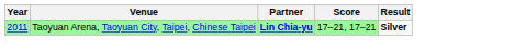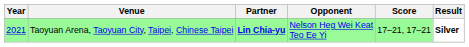+ column: Opponent | Nelson Heg Wei Keat Teo Ee Yi
Taoyuan Arena, Taoyuan City, Taipei, Chinese Taipei | Year: 2011 -> 2021
